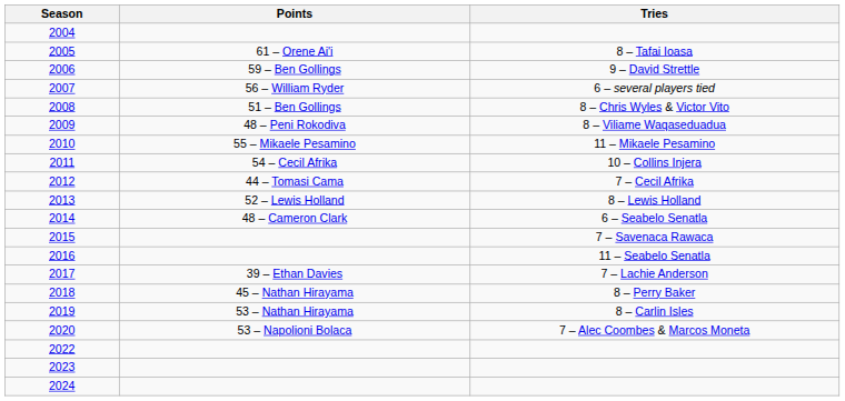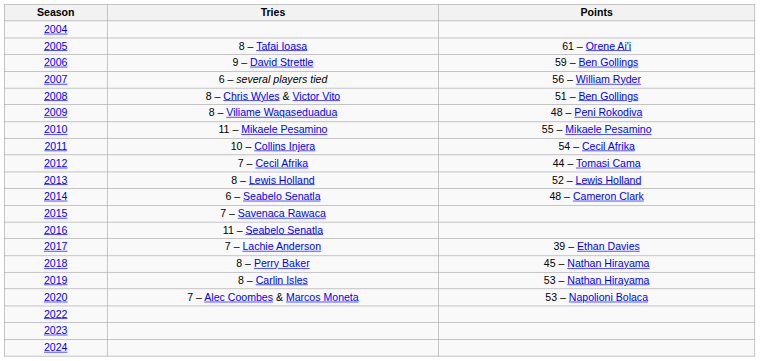columns swapped: Tries <-> Points
